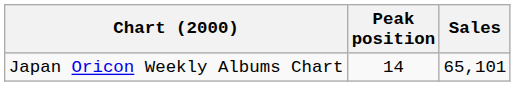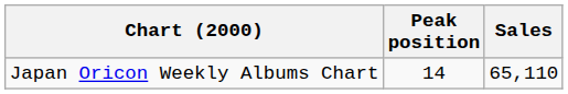Japan Oricon Weekly Albums Chart | Sales: 65,101 -> 65,110
